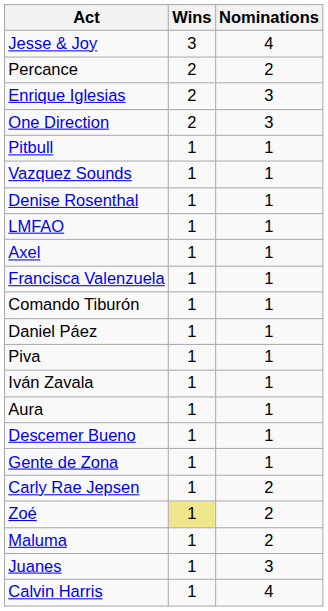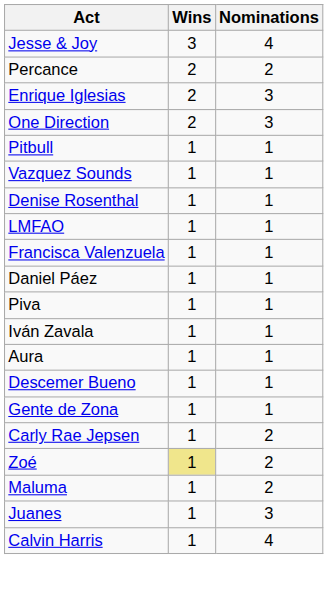- row: Axel | 1 | 1
- row: Comando Tiburón | 1 | 1
